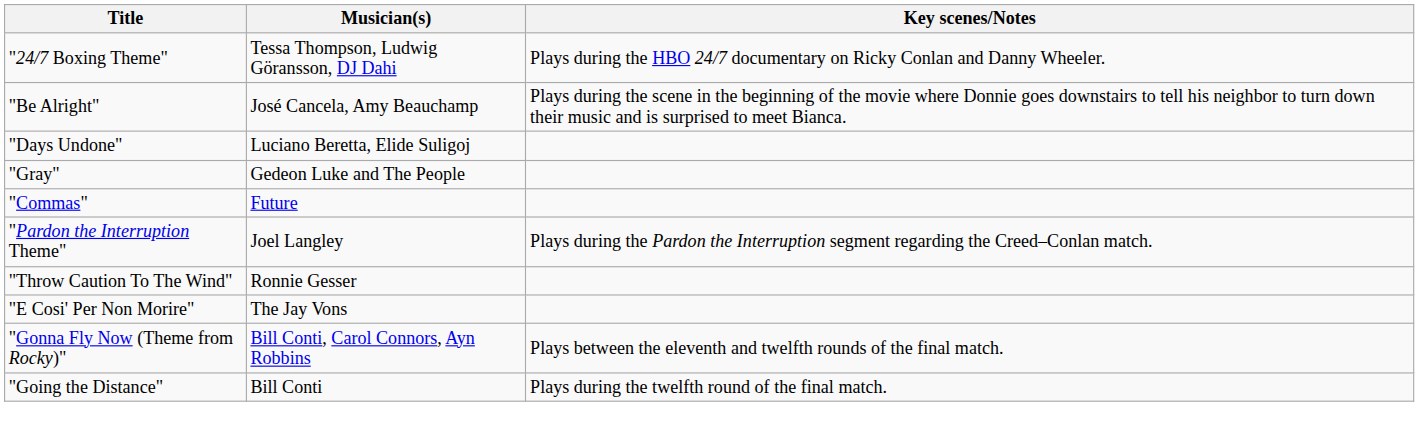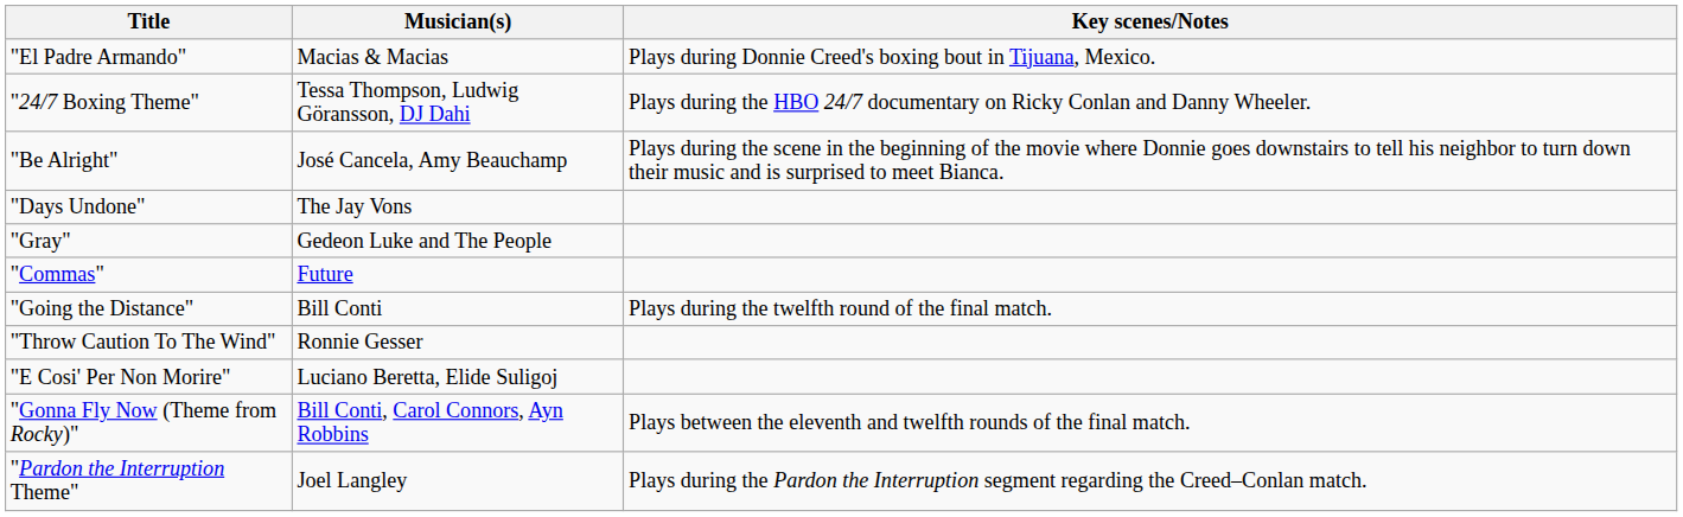+ row: "El Padre Armando" | Macias & Macias | Plays during Donnie Creed's boxing bout in Tijuana, Mexico.
"Days Undone" | Musician(s): Luciano Beretta, Elide Suligoj -> The Jay Vons
rows swapped: "Pardon the Interruption Theme" <-> "Going the Distance"
"E Cosi' Per Non Morire" | Musician(s): The Jay Vons -> Luciano Beretta, Elide Suligoj
